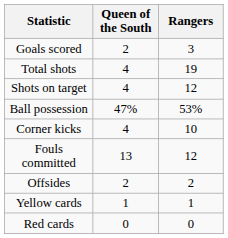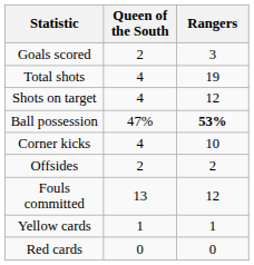Ball possession | Rangers: normal -> bold
rows swapped: Fouls committed <-> Offsides
